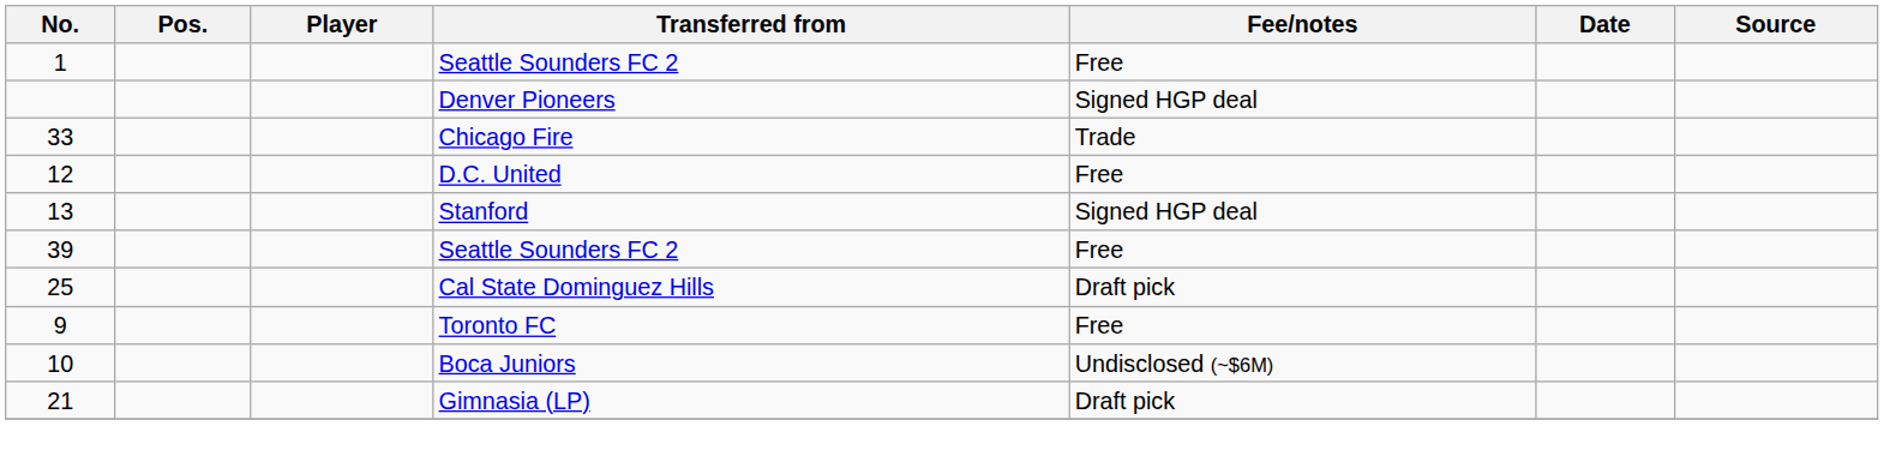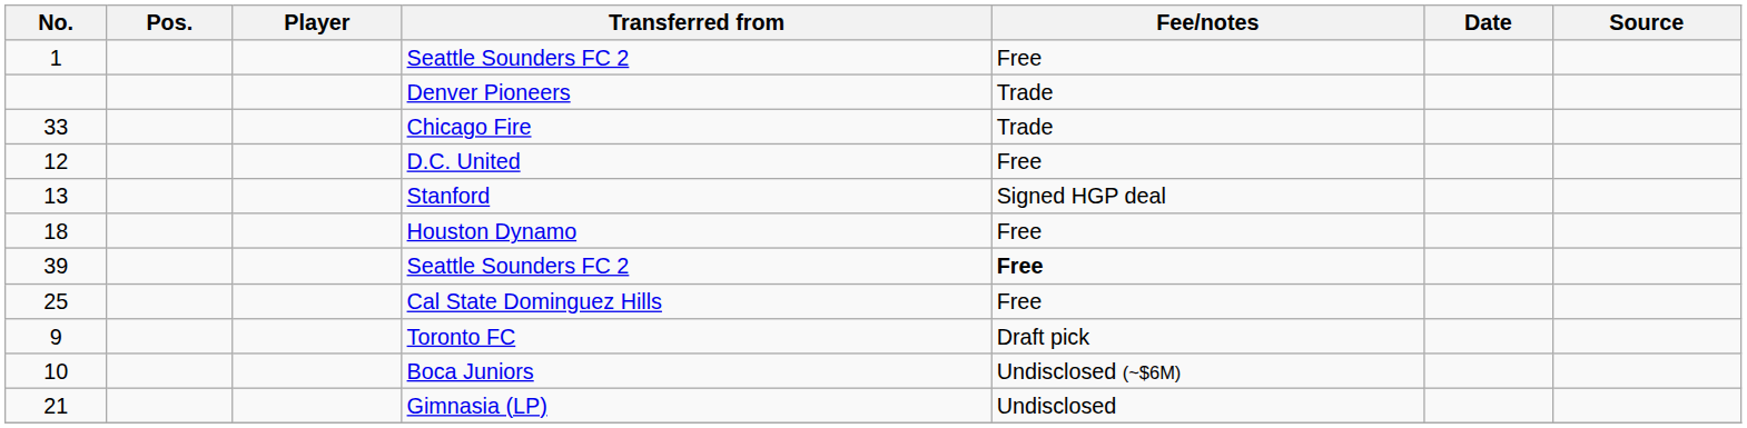Denver Pioneers | Fee/notes: Signed HGP deal -> Trade
+ row: 18 | Houston Dynamo | Free
39 / Seattle Sounders FC 2 | Fee/notes: normal -> bold
Cal State Dominguez Hills | Fee/notes: Draft pick -> Free
Toronto FC | Fee/notes: Free -> Draft pick
Gimnasia (LP) | Fee/notes: Draft pick -> Undisclosed
